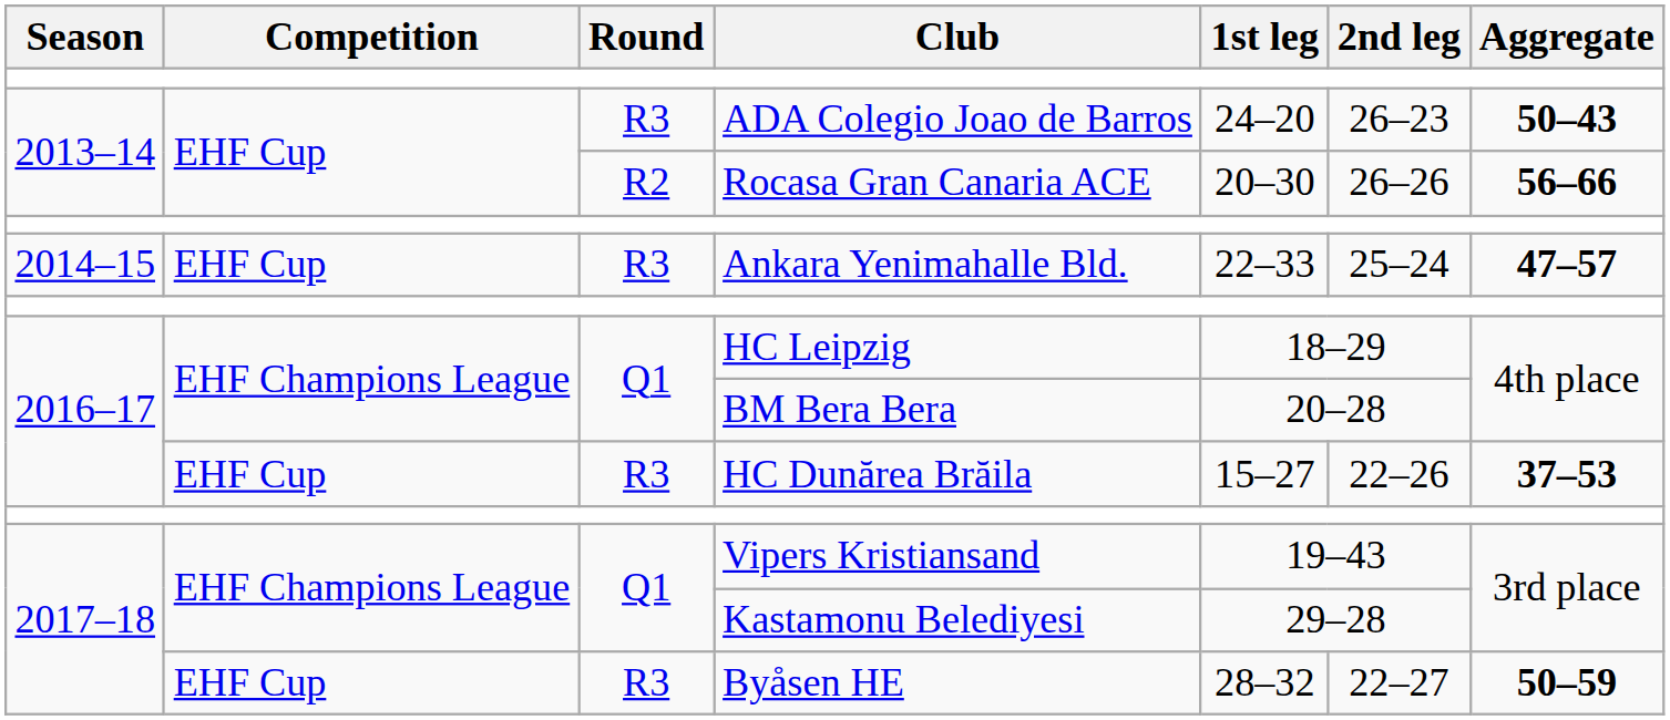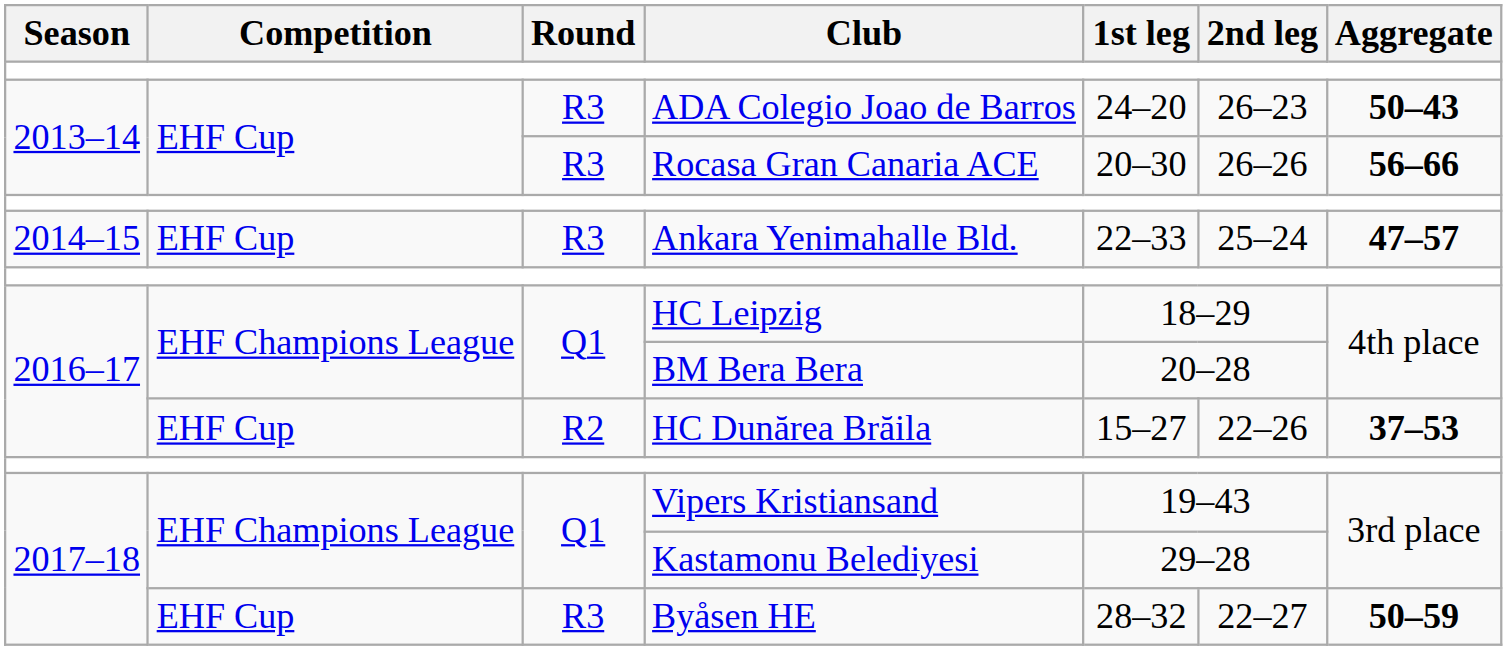Rocasa Gran Canaria ACE | Round: R2 -> R3
HC Dunărea Brăila | Round: R3 -> R2
